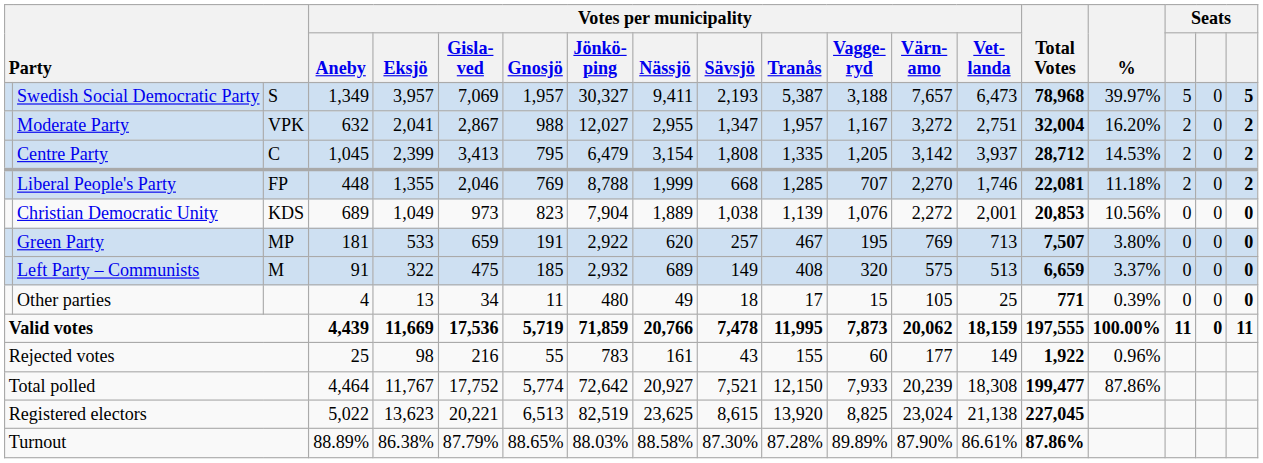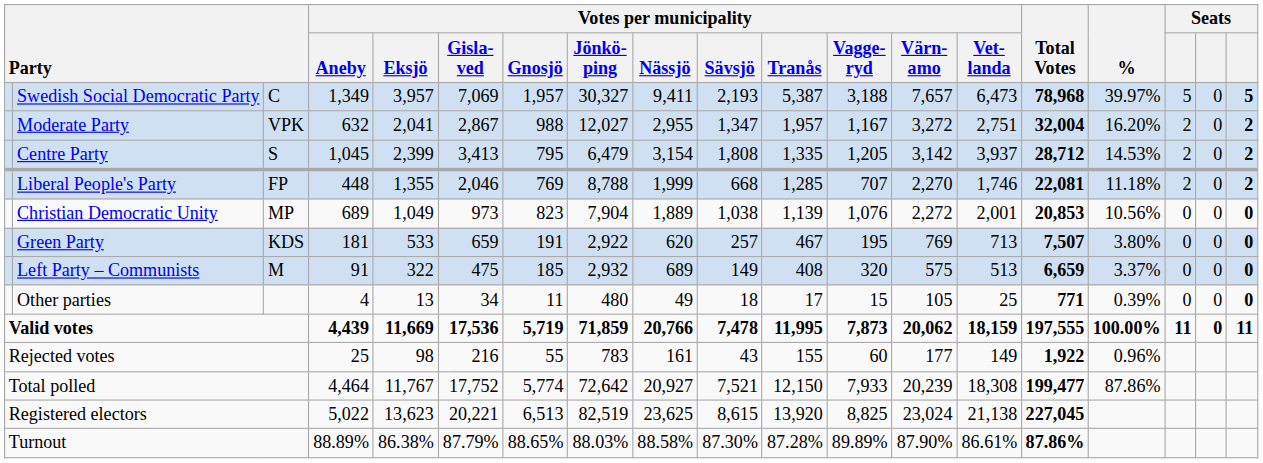Swedish Social Democratic Party | column 3: S -> C
Centre Party | column 3: C -> S
Christian Democratic Unity | column 3: KDS -> MP
Green Party | column 3: MP -> KDS
